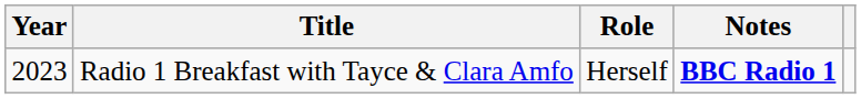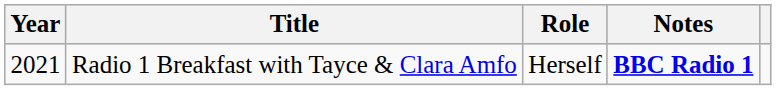Radio 1 Breakfast with Tayce & Clara Amfo | Year: 2023 -> 2021
